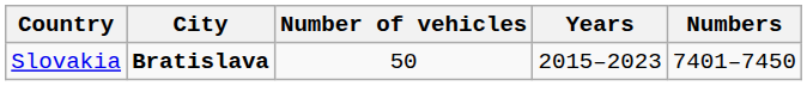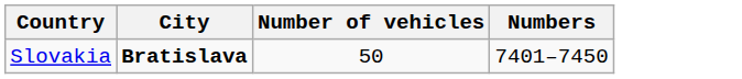- column: Years | 2015–2023
